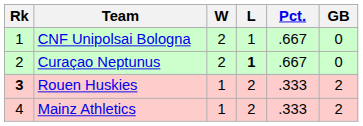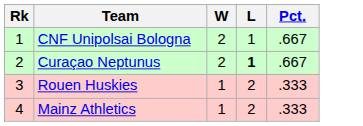- column: GB | 0 | 0 | 2 | 2
Rouen Huskies | Rk: bold -> normal
